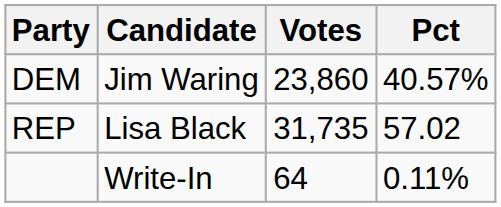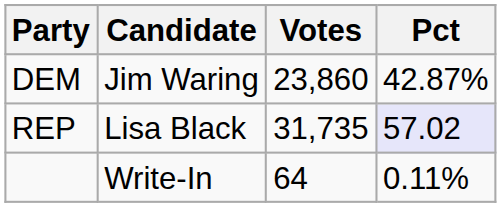DEM | Pct: 40.57% -> 42.87%
REP | Pct: no background -> lavender background
